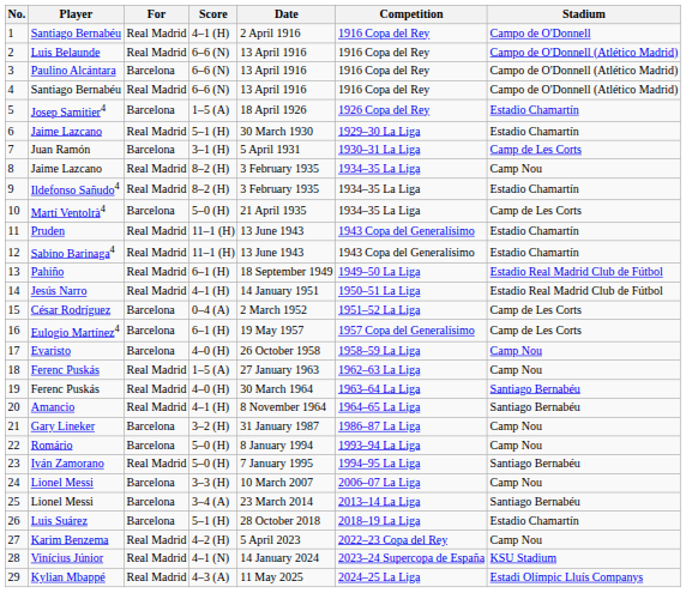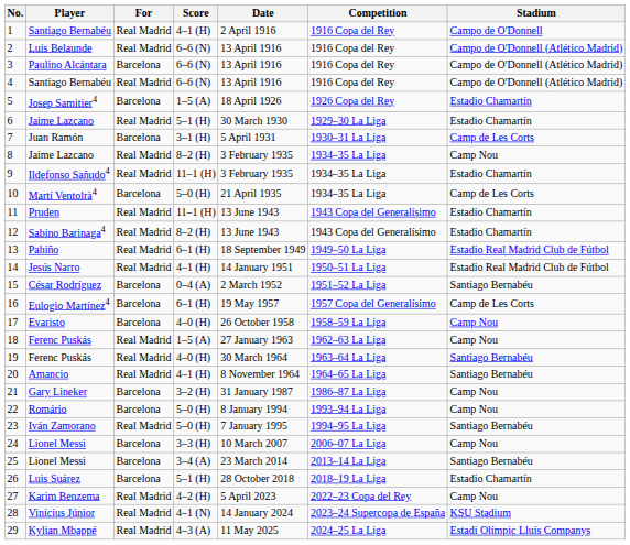9 | Score: 8–2 (H) -> 11–1 (H)
12 | Score: 11–1 (H) -> 8–2 (H)
15 | Stadium: Camp de Les Corts -> Santiago Bernabéu
